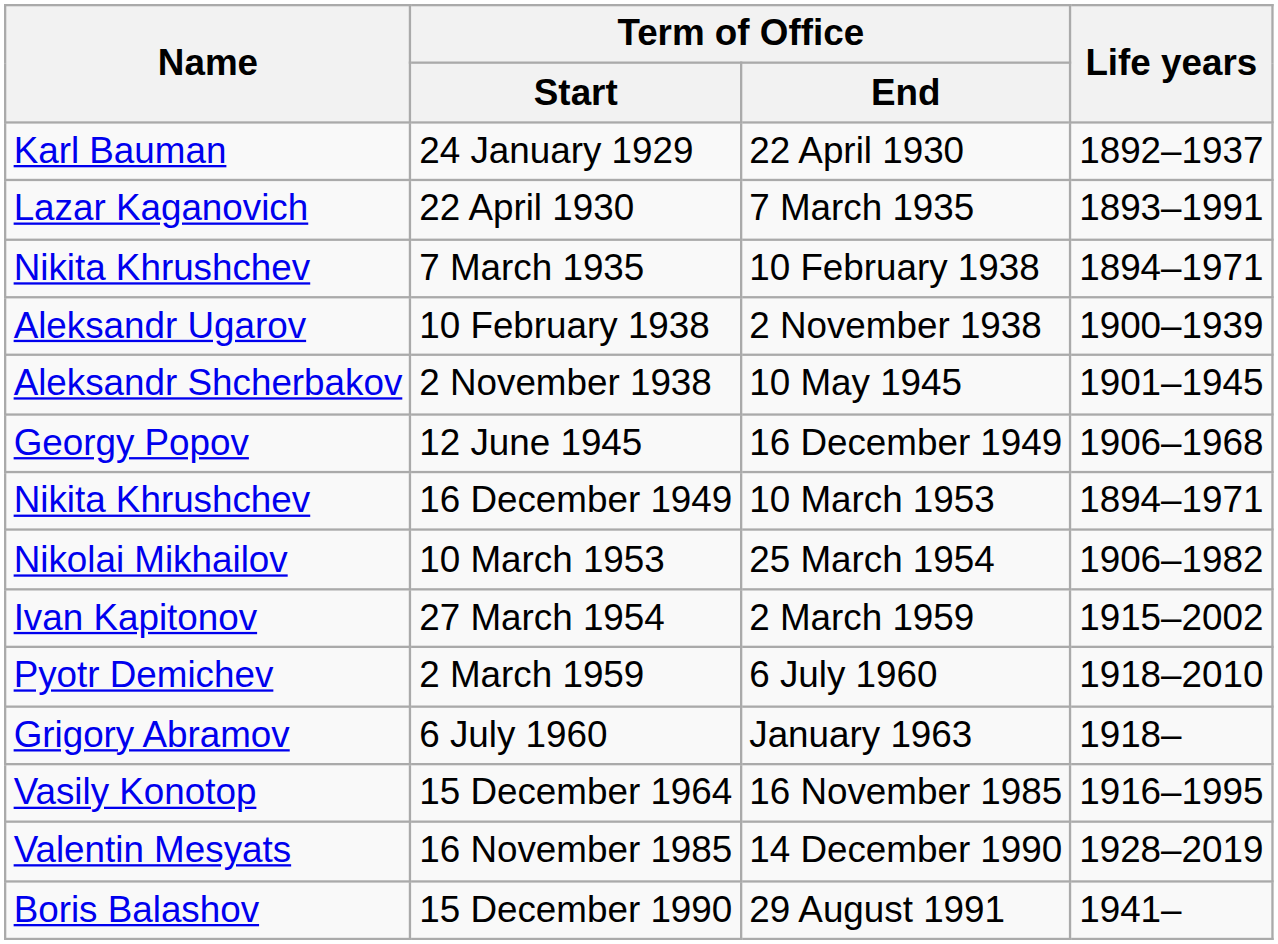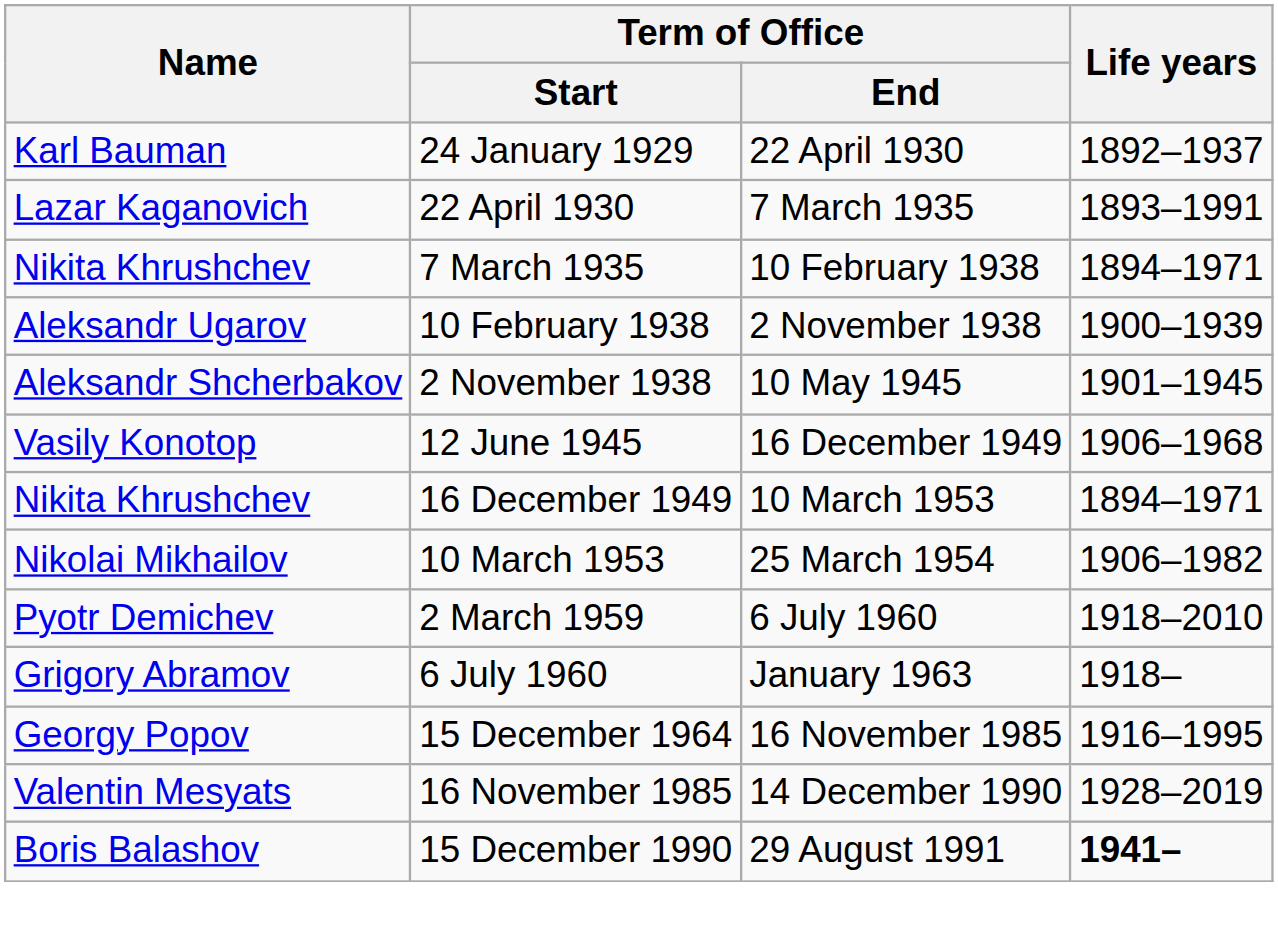12 June 1945 | Name: Georgy Popov -> Vasily Konotop
- row: Ivan Kapitonov | 27 March 1954 | 2 March 1959 | 1915–2002
15 December 1964 | Name: Vasily Konotop -> Georgy Popov
15 December 1990 | Life years: normal -> bold
